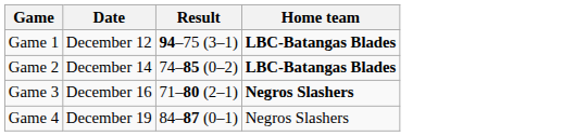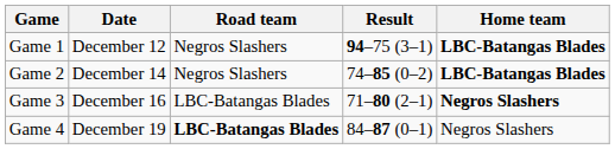+ column: Road team | Negros Slashers | Negros Slashers | LBC-Batangas Blades | LBC-Batangas Blades
